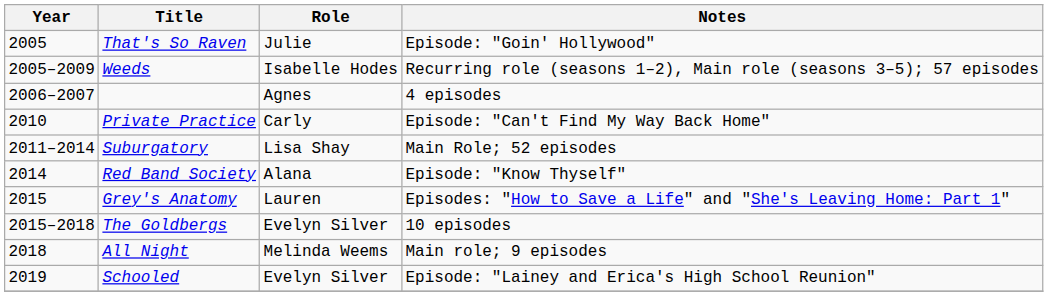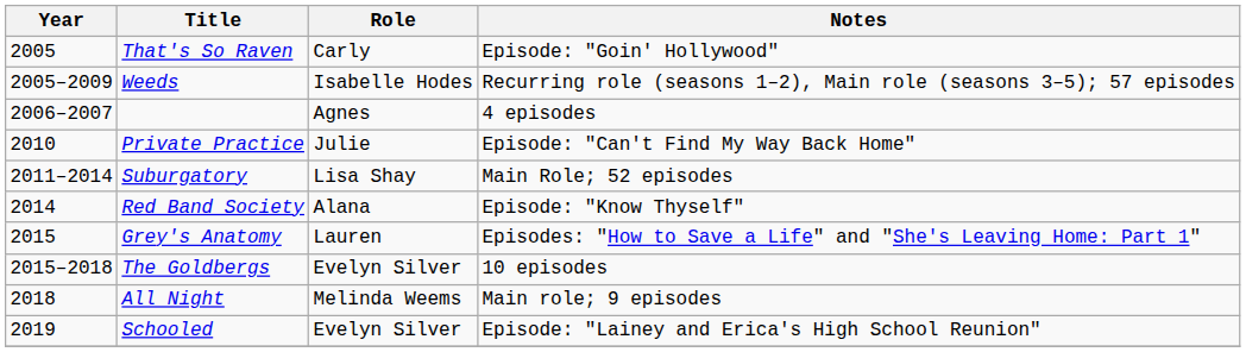That's So Raven | Role: Julie -> Carly
Private Practice | Role: Carly -> Julie
